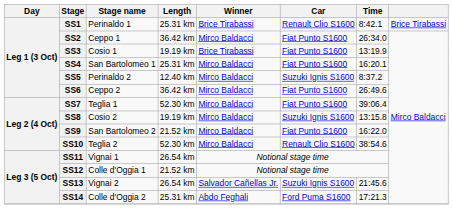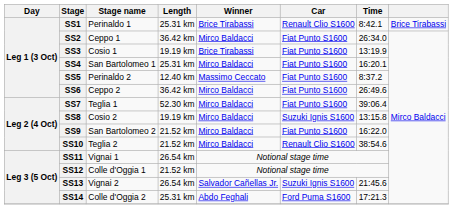SS5 | Winner: Mirco Baldacci -> Massimo Ceccato
SS5 | Car: Suzuki Ignis S1600 -> Fiat Punto S1600
SS10 | Length: 52.30 km -> 21.52 km
